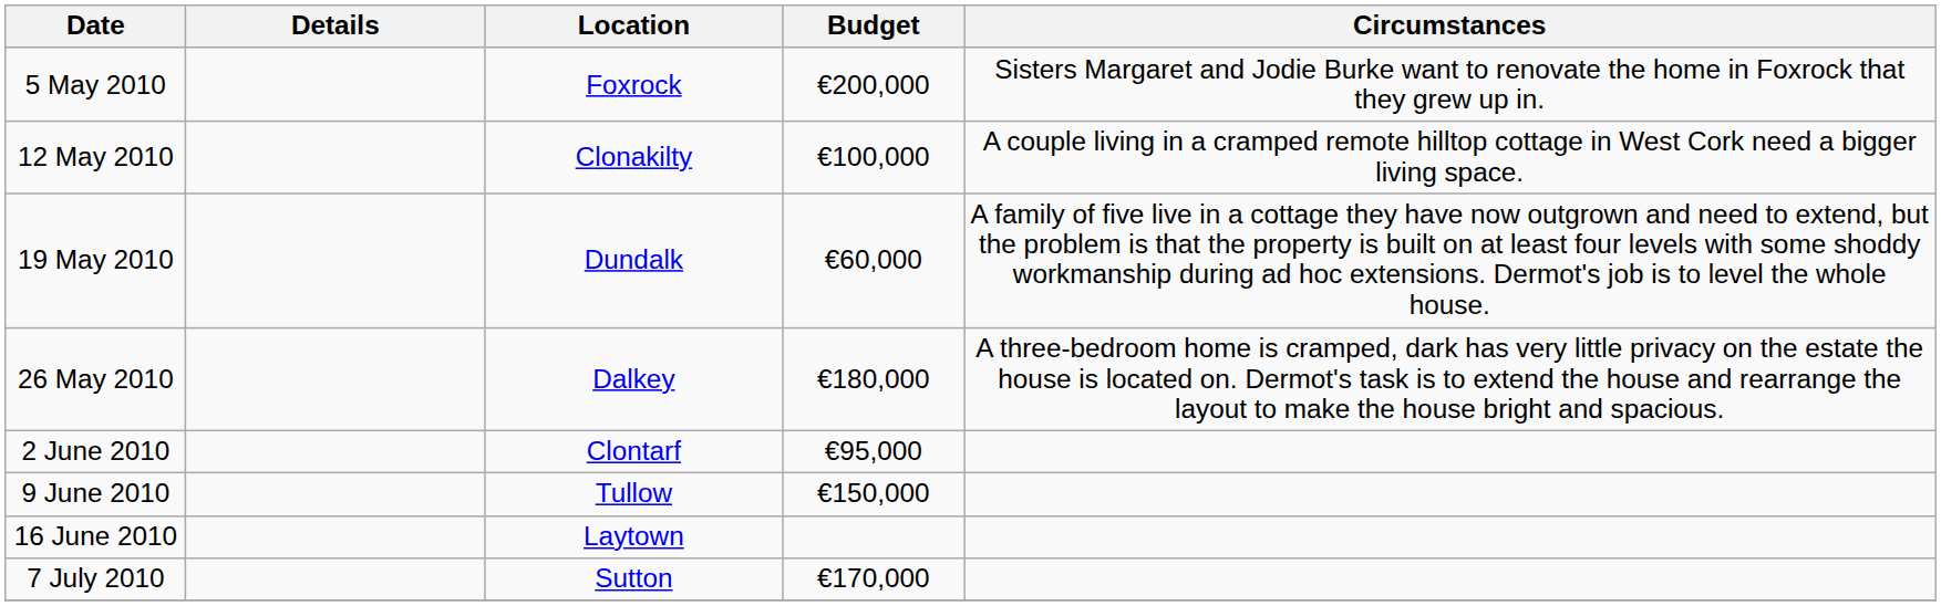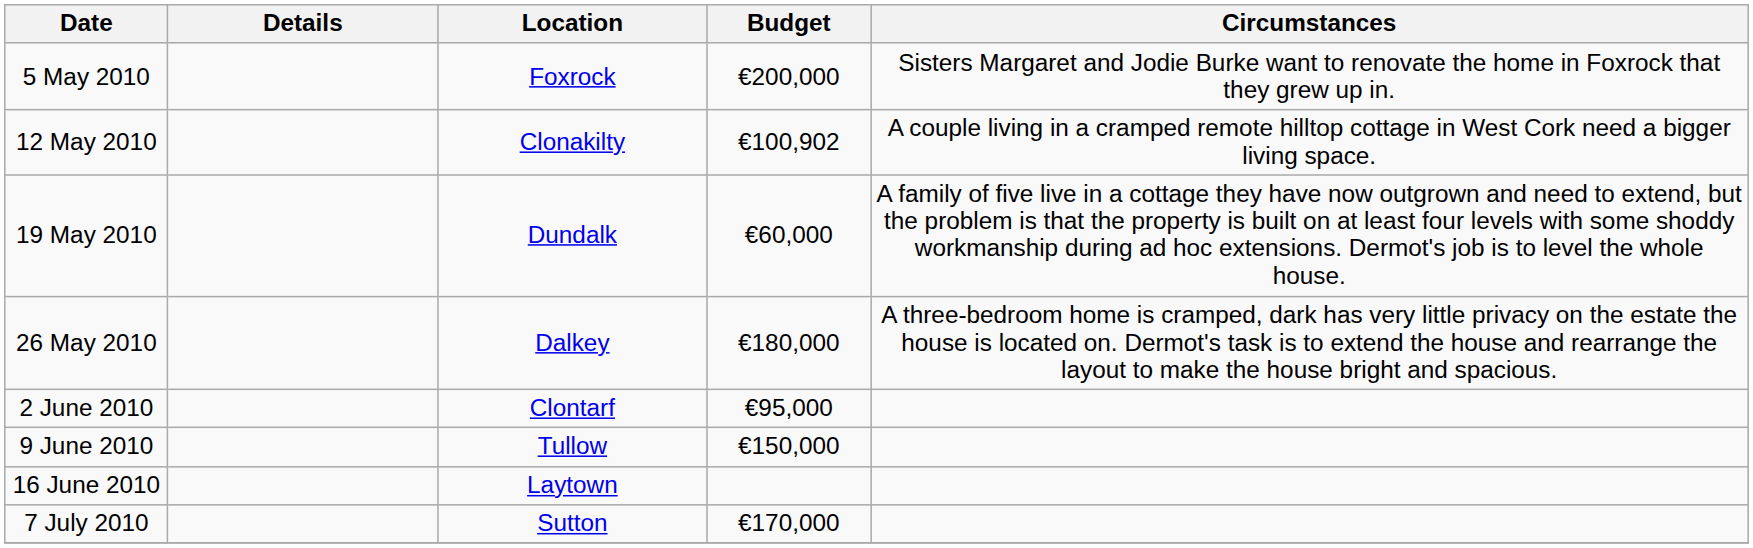12 May 2010 | Budget: €100,000 -> €100,902
